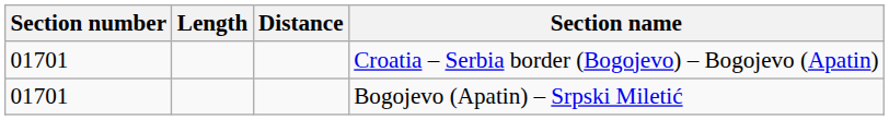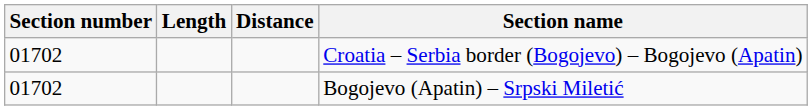Croatia – Serbia border (Bogojevo) – Bogojevo (Apatin) | Section number: 01701 -> 01702
Bogojevo (Apatin) – Srpski Miletić | Section number: 01701 -> 01702
